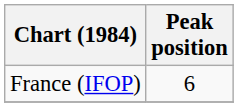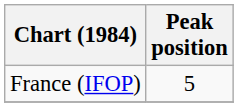France (IFOP) | Peak position: 6 -> 5
